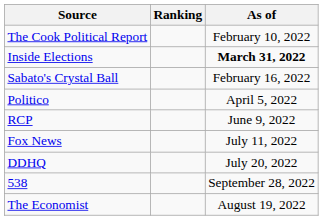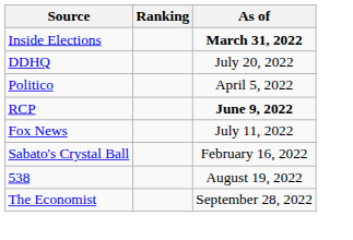- row: The Cook Political Report | February 10, 2022
rows swapped: Sabato's Crystal Ball <-> DDHQ
RCP | As of: normal -> bold
538 | As of: September 28, 2022 -> August 19, 2022
The Economist | As of: August 19, 2022 -> September 28, 2022
